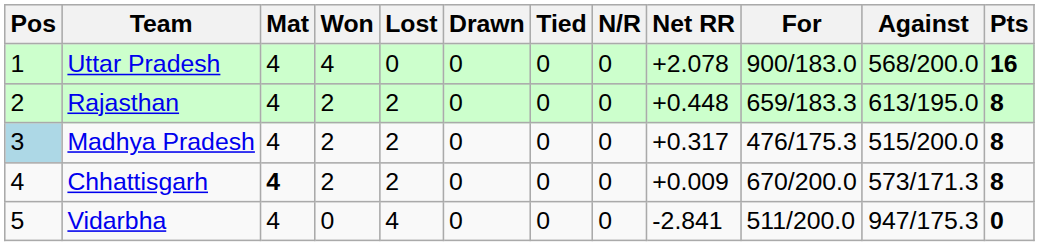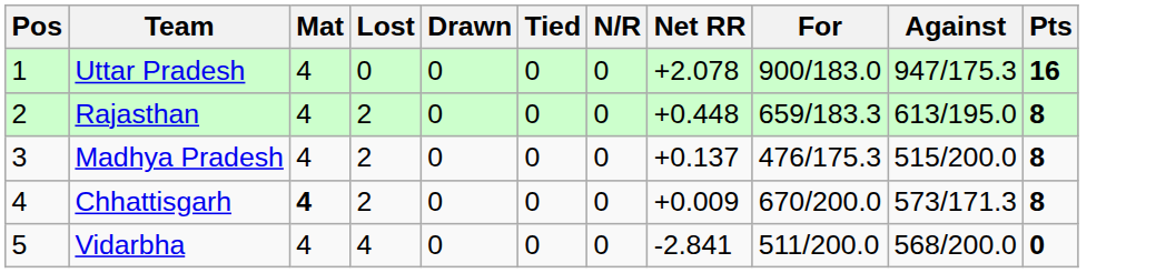- column: Won | 4 | 2 | 2 | 2 | 0
Uttar Pradesh | Against: 568/200.0 -> 947/175.3
Madhya Pradesh | Pos: lightblue background -> no background
Madhya Pradesh | Net RR: +0.317 -> +0.137
Vidarbha | Against: 947/175.3 -> 568/200.0
